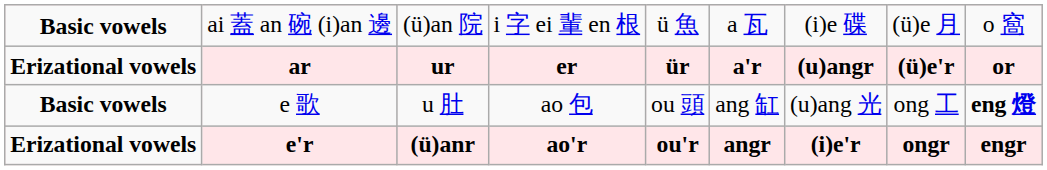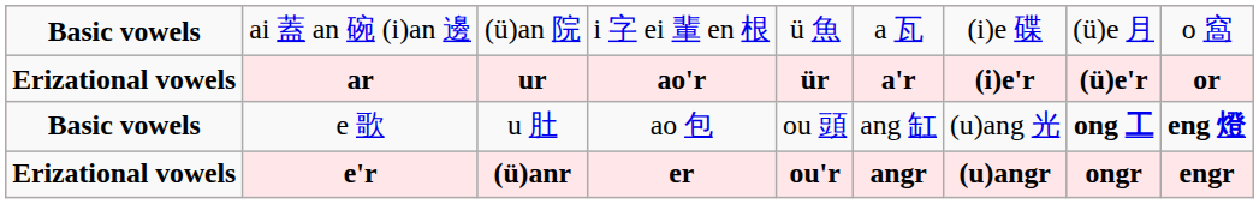ar | column 4: er -> ao'r
ar | column 7: (u)angr -> (i)e'r
e 歌 | column 8: normal -> bold
e'r | column 4: ao'r -> er
e'r | column 7: (i)e'r -> (u)angr
